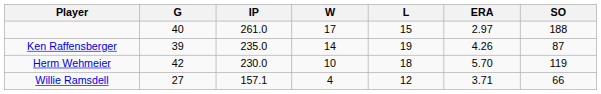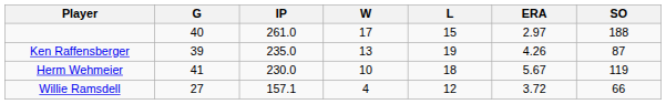Ken Raffensberger | W: 14 -> 13
Herm Wehmeier | G: 42 -> 41
Herm Wehmeier | ERA: 5.70 -> 5.67
Willie Ramsdell | ERA: 3.71 -> 3.72
